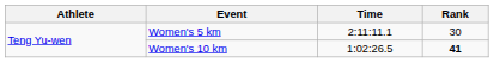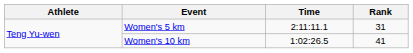Women's 5 km | Rank: 30 -> 31
Women's 10 km | Rank: bold -> normal
